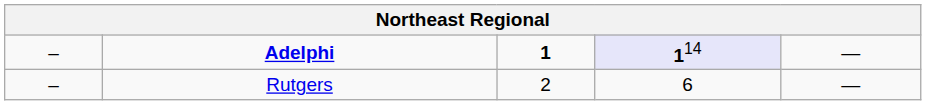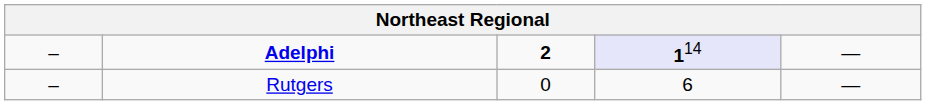Adelphi | column 3: 1 -> 2
Rutgers | column 3: 2 -> 0
